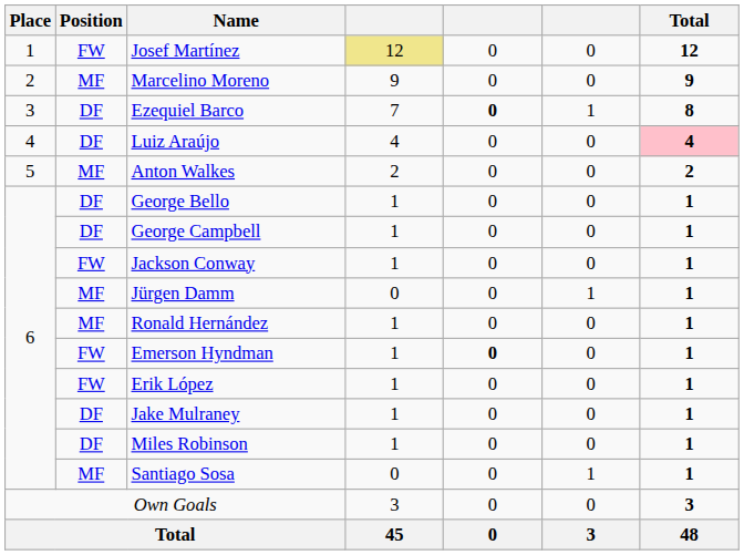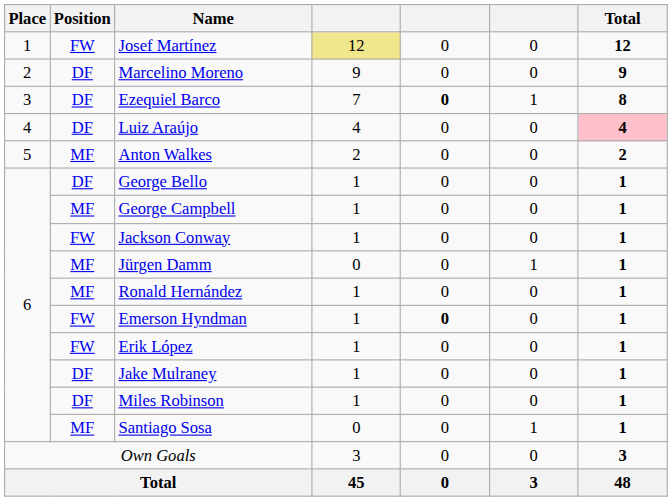Marcelino Moreno | Position: MF -> DF
George Campbell | Position: DF -> MF
